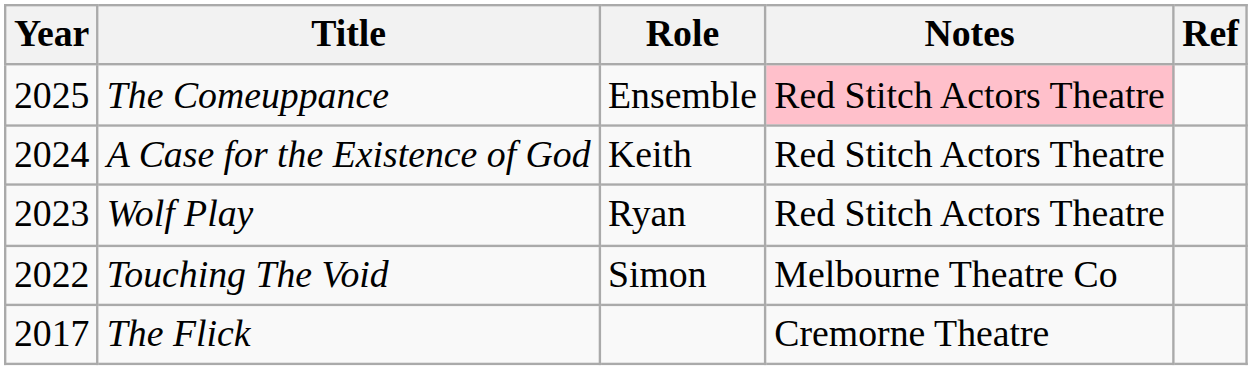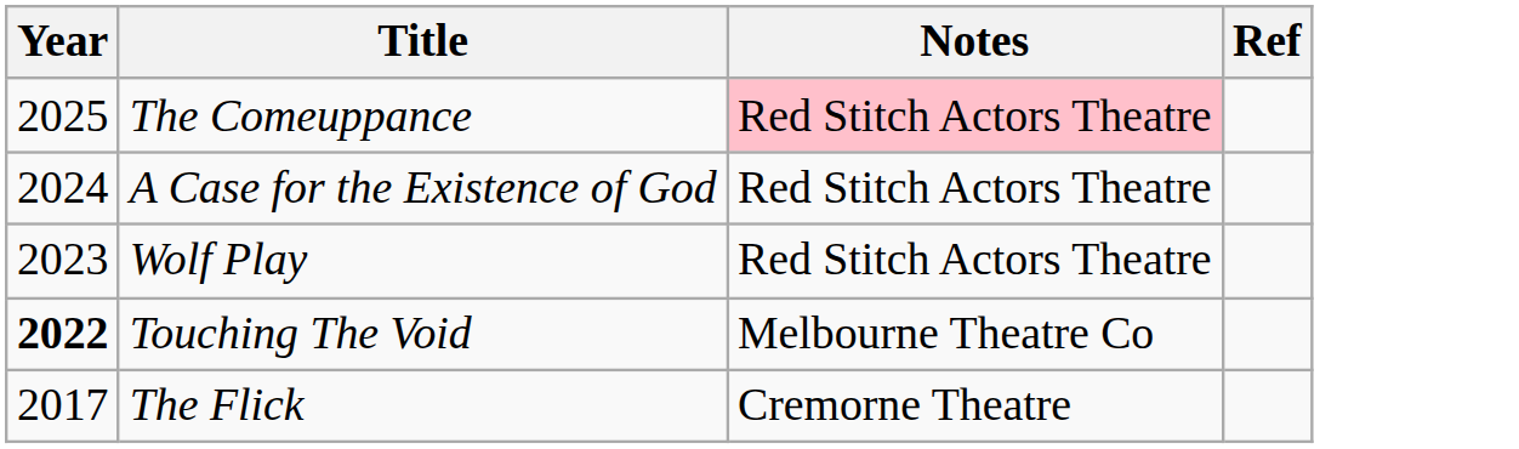- column: Role | Ensemble | Keith | Ryan | Simon
Touching The Void | Year: normal -> bold
